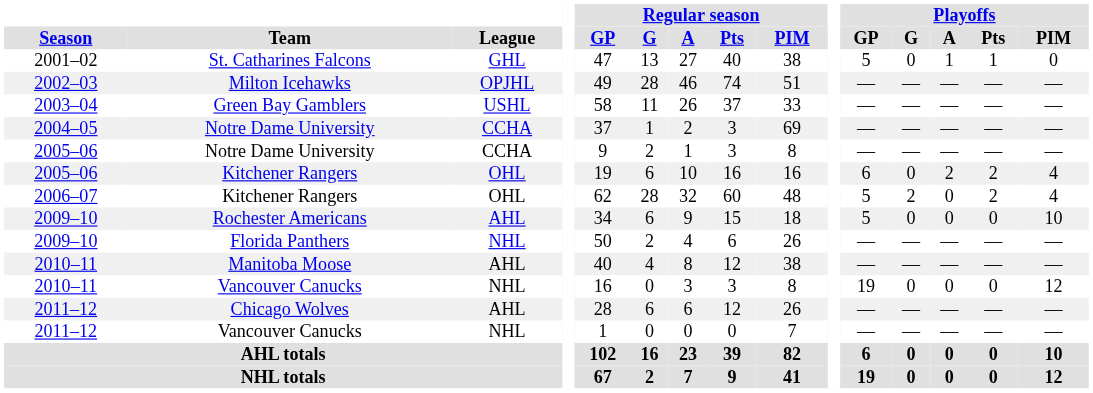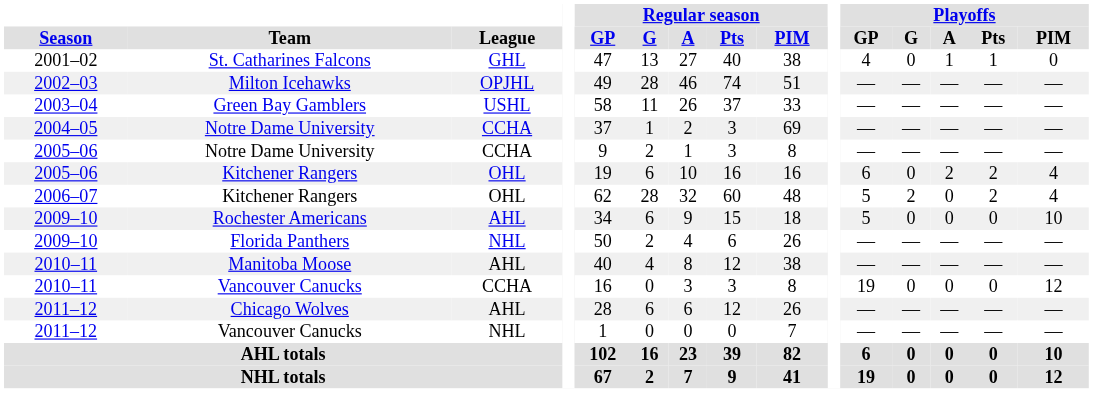St. Catharines Falcons | Playoffs / GP: 5 -> 4
2010–11 / Vancouver Canucks | League: NHL -> CCHA
